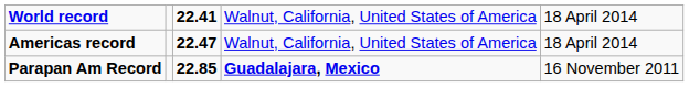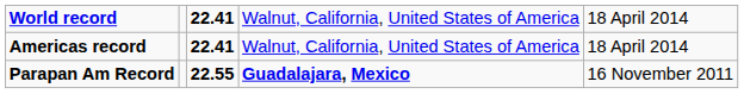Americas record | column 3: 22.47 -> 22.41
Parapan Am Record | column 3: 22.85 -> 22.55
